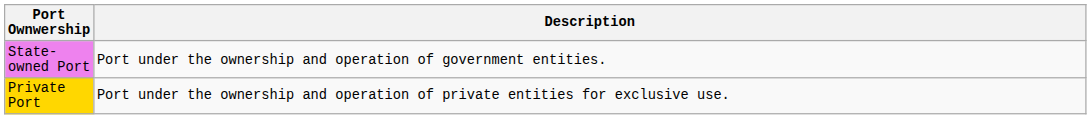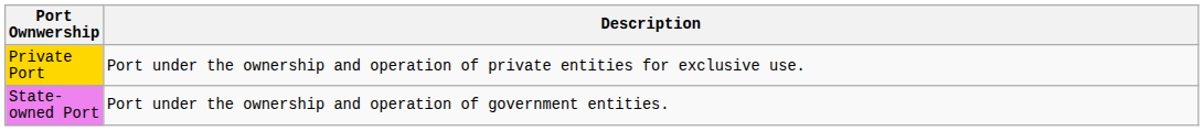rows swapped: Private Port <-> State-owned Port
